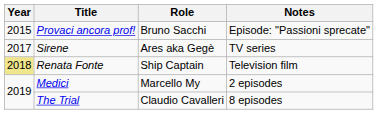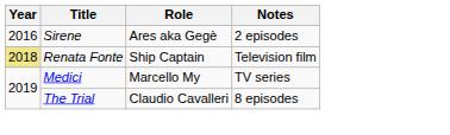- row: 2015 | Provaci ancora prof! | Bruno Sacchi | Episode: "Passioni sprecate"
Sirene | Year: 2017 -> 2016
Sirene | Notes: TV series -> 2 episodes
Medici | Notes: 2 episodes -> TV series
